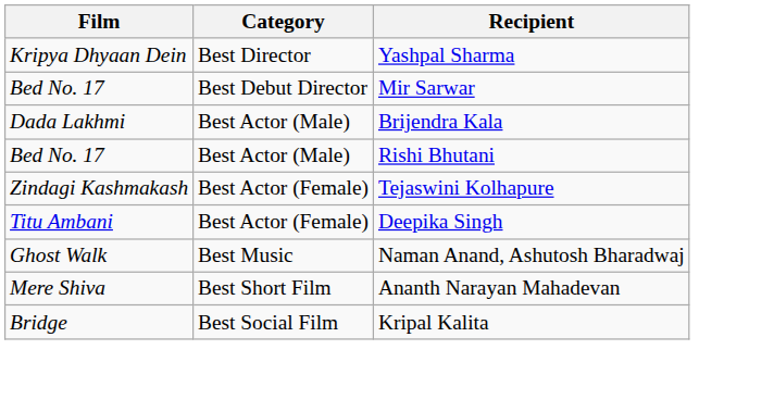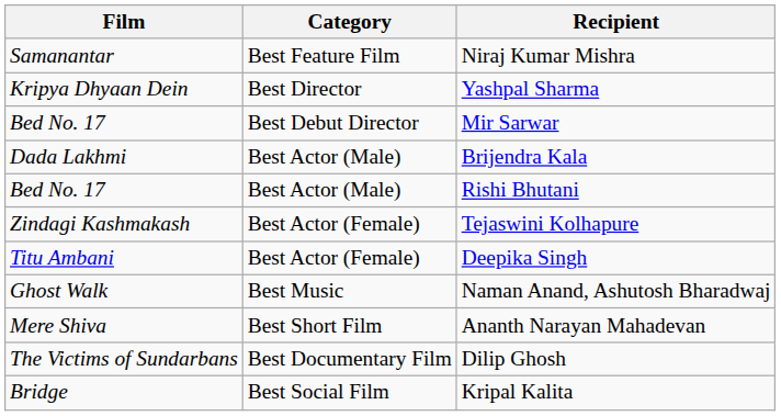+ row: Samanantar | Best Feature Film | Niraj Kumar Mishra
+ row: The Victims of Sundarbans | Best Documentary Film | Dilip Ghosh
